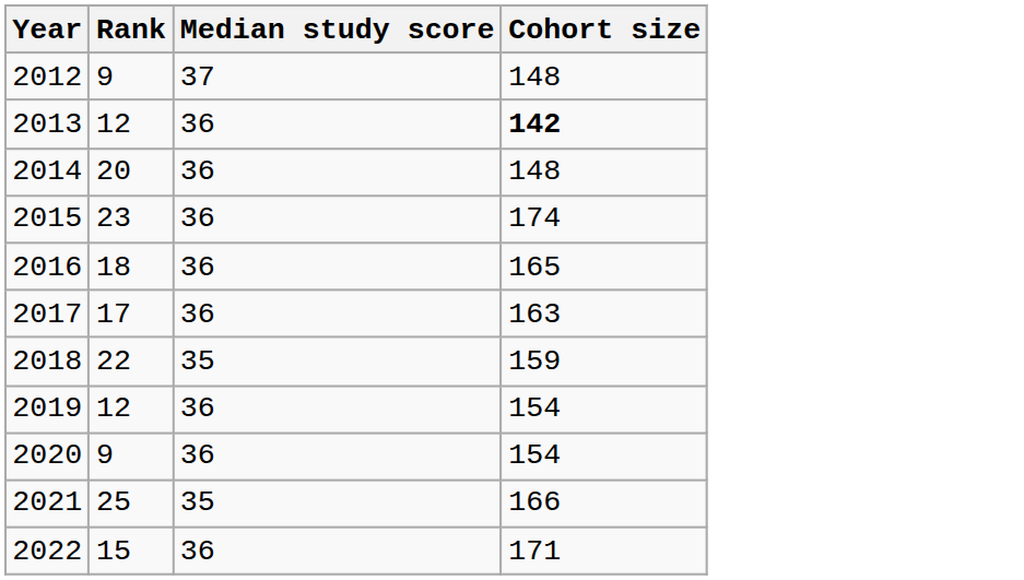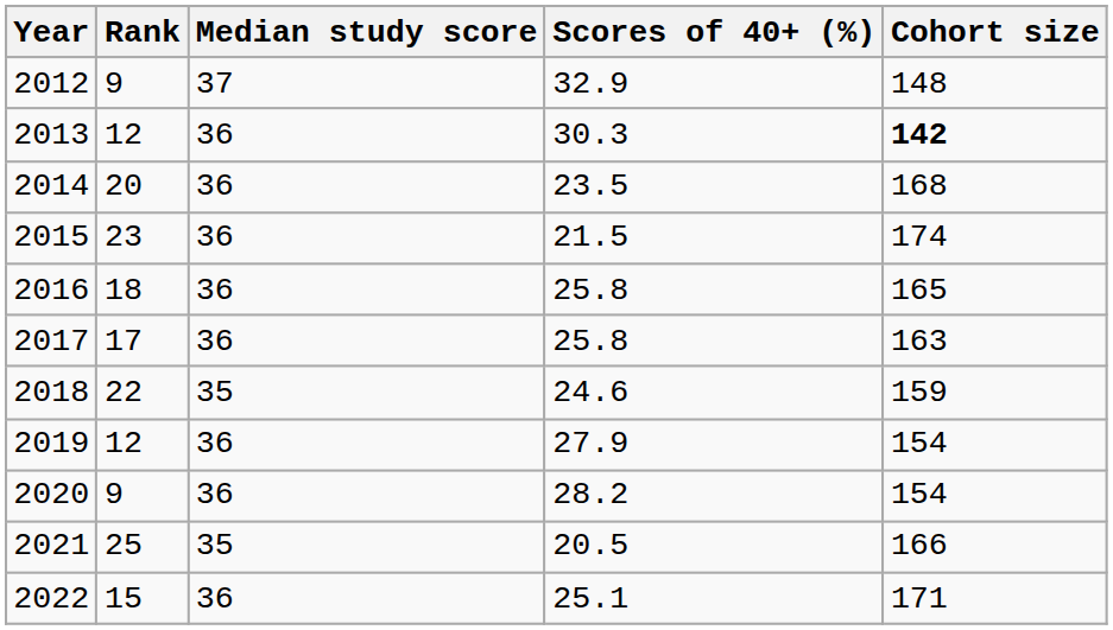+ column: Scores of 40+ (%) | 32.9 | 30.3 | 23.5 | 21.5 | 25.8 | 25.8 | 24.6 | 27.9 | 28.2 | 20.5 | 25.1
2014 | Cohort size: 148 -> 168
